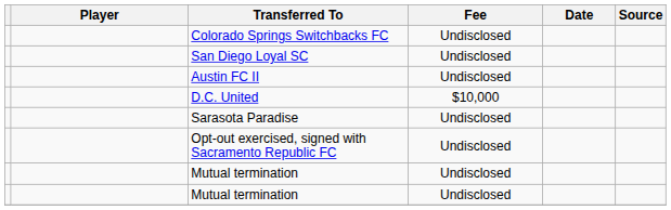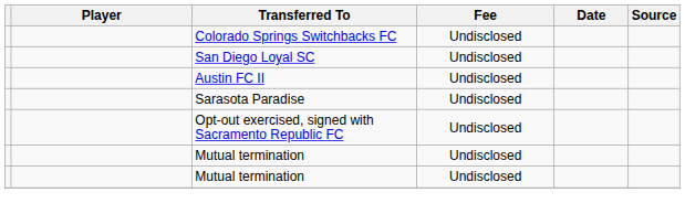- row: D.C. United | $10,000
